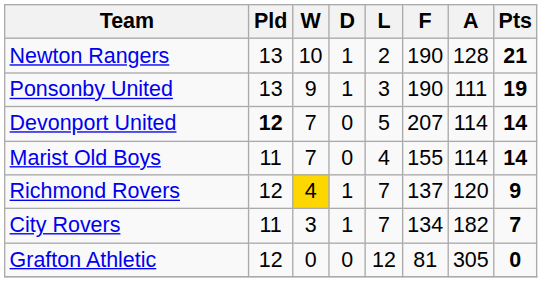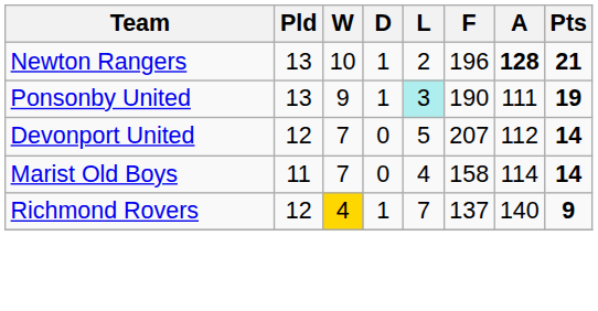Newton Rangers | F: 190 -> 196
Newton Rangers | A: normal -> bold
Ponsonby United | L: no background -> paleturquoise background
Devonport United | Pld: bold -> normal
Devonport United | A: 114 -> 112
Marist Old Boys | F: 155 -> 158
Richmond Rovers | A: 120 -> 140
- row: City Rovers | 11 | 3 | 1 | 7 | 134 | 182 | 7
- row: Grafton Athletic | 12 | 0 | 0 | 12 | 81 | 305 | 0
